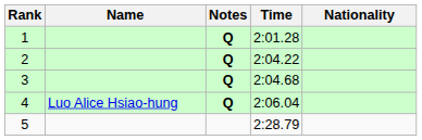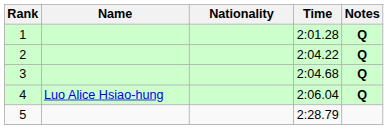columns swapped: Nationality <-> Notes
